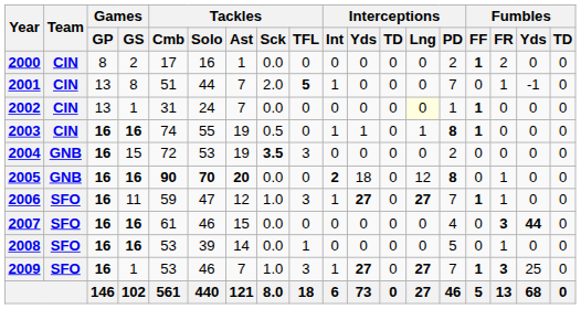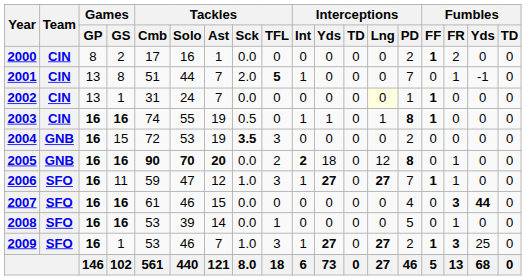2005 | Tackles / TFL: 0 -> 2
2009 | Interceptions / PD: 7 -> 2
